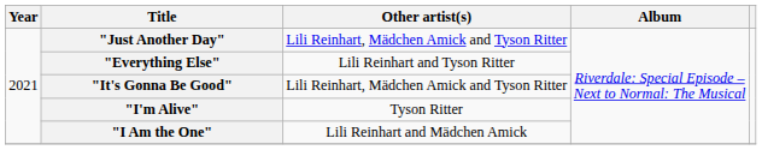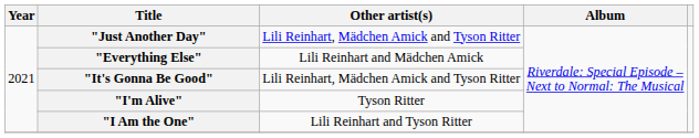"Everything Else" | Other artist(s): Lili Reinhart and Tyson Ritter -> Lili Reinhart and Mädchen Amick
"I Am the One" | Other artist(s): Lili Reinhart and Mädchen Amick -> Lili Reinhart and Tyson Ritter
